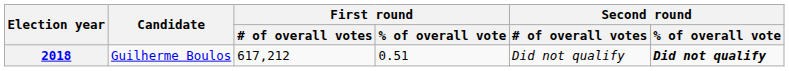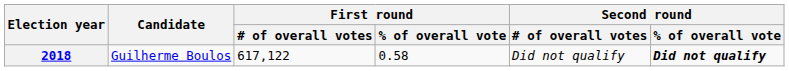2018 | First round / # of overall votes: 617,212 -> 617,122
2018 | First round / % of overall vote: 0.51 -> 0.58
